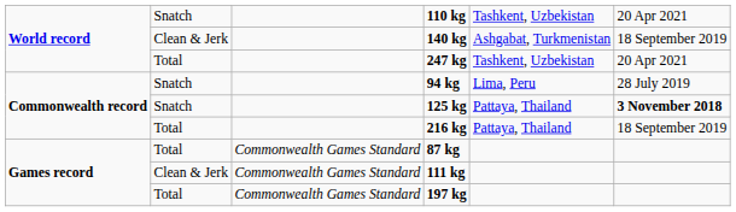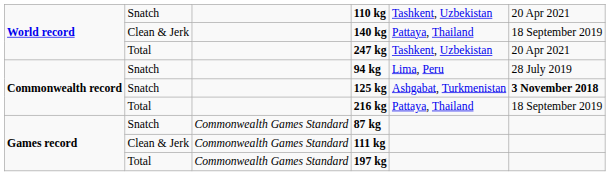140 kg | column 5: Ashgabat, Turkmenistan -> Pattaya, Thailand
125 kg | column 5: Pattaya, Thailand -> Ashgabat, Turkmenistan
87 kg | column 2: Total -> Snatch
